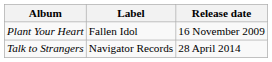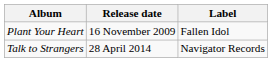columns swapped: Release date <-> Label
